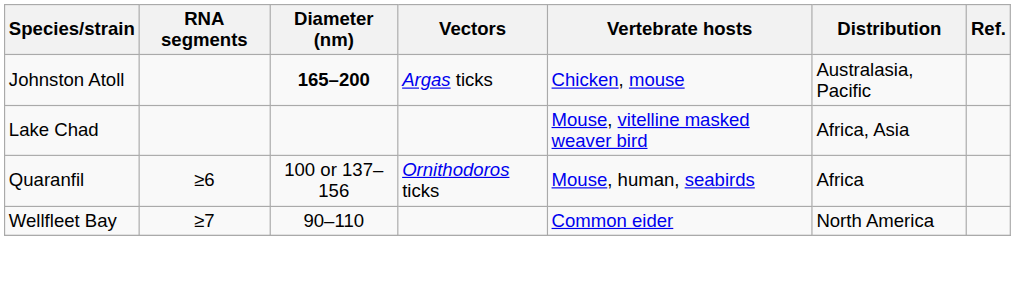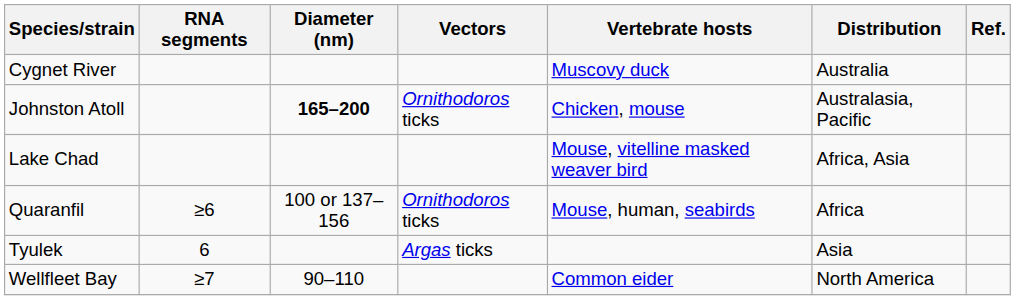+ row: Cygnet River | Muscovy duck | Australia
Johnston Atoll | Vectors: Argas ticks -> Ornithodoros ticks
+ row: Tyulek | 6 | Argas ticks | Asia
